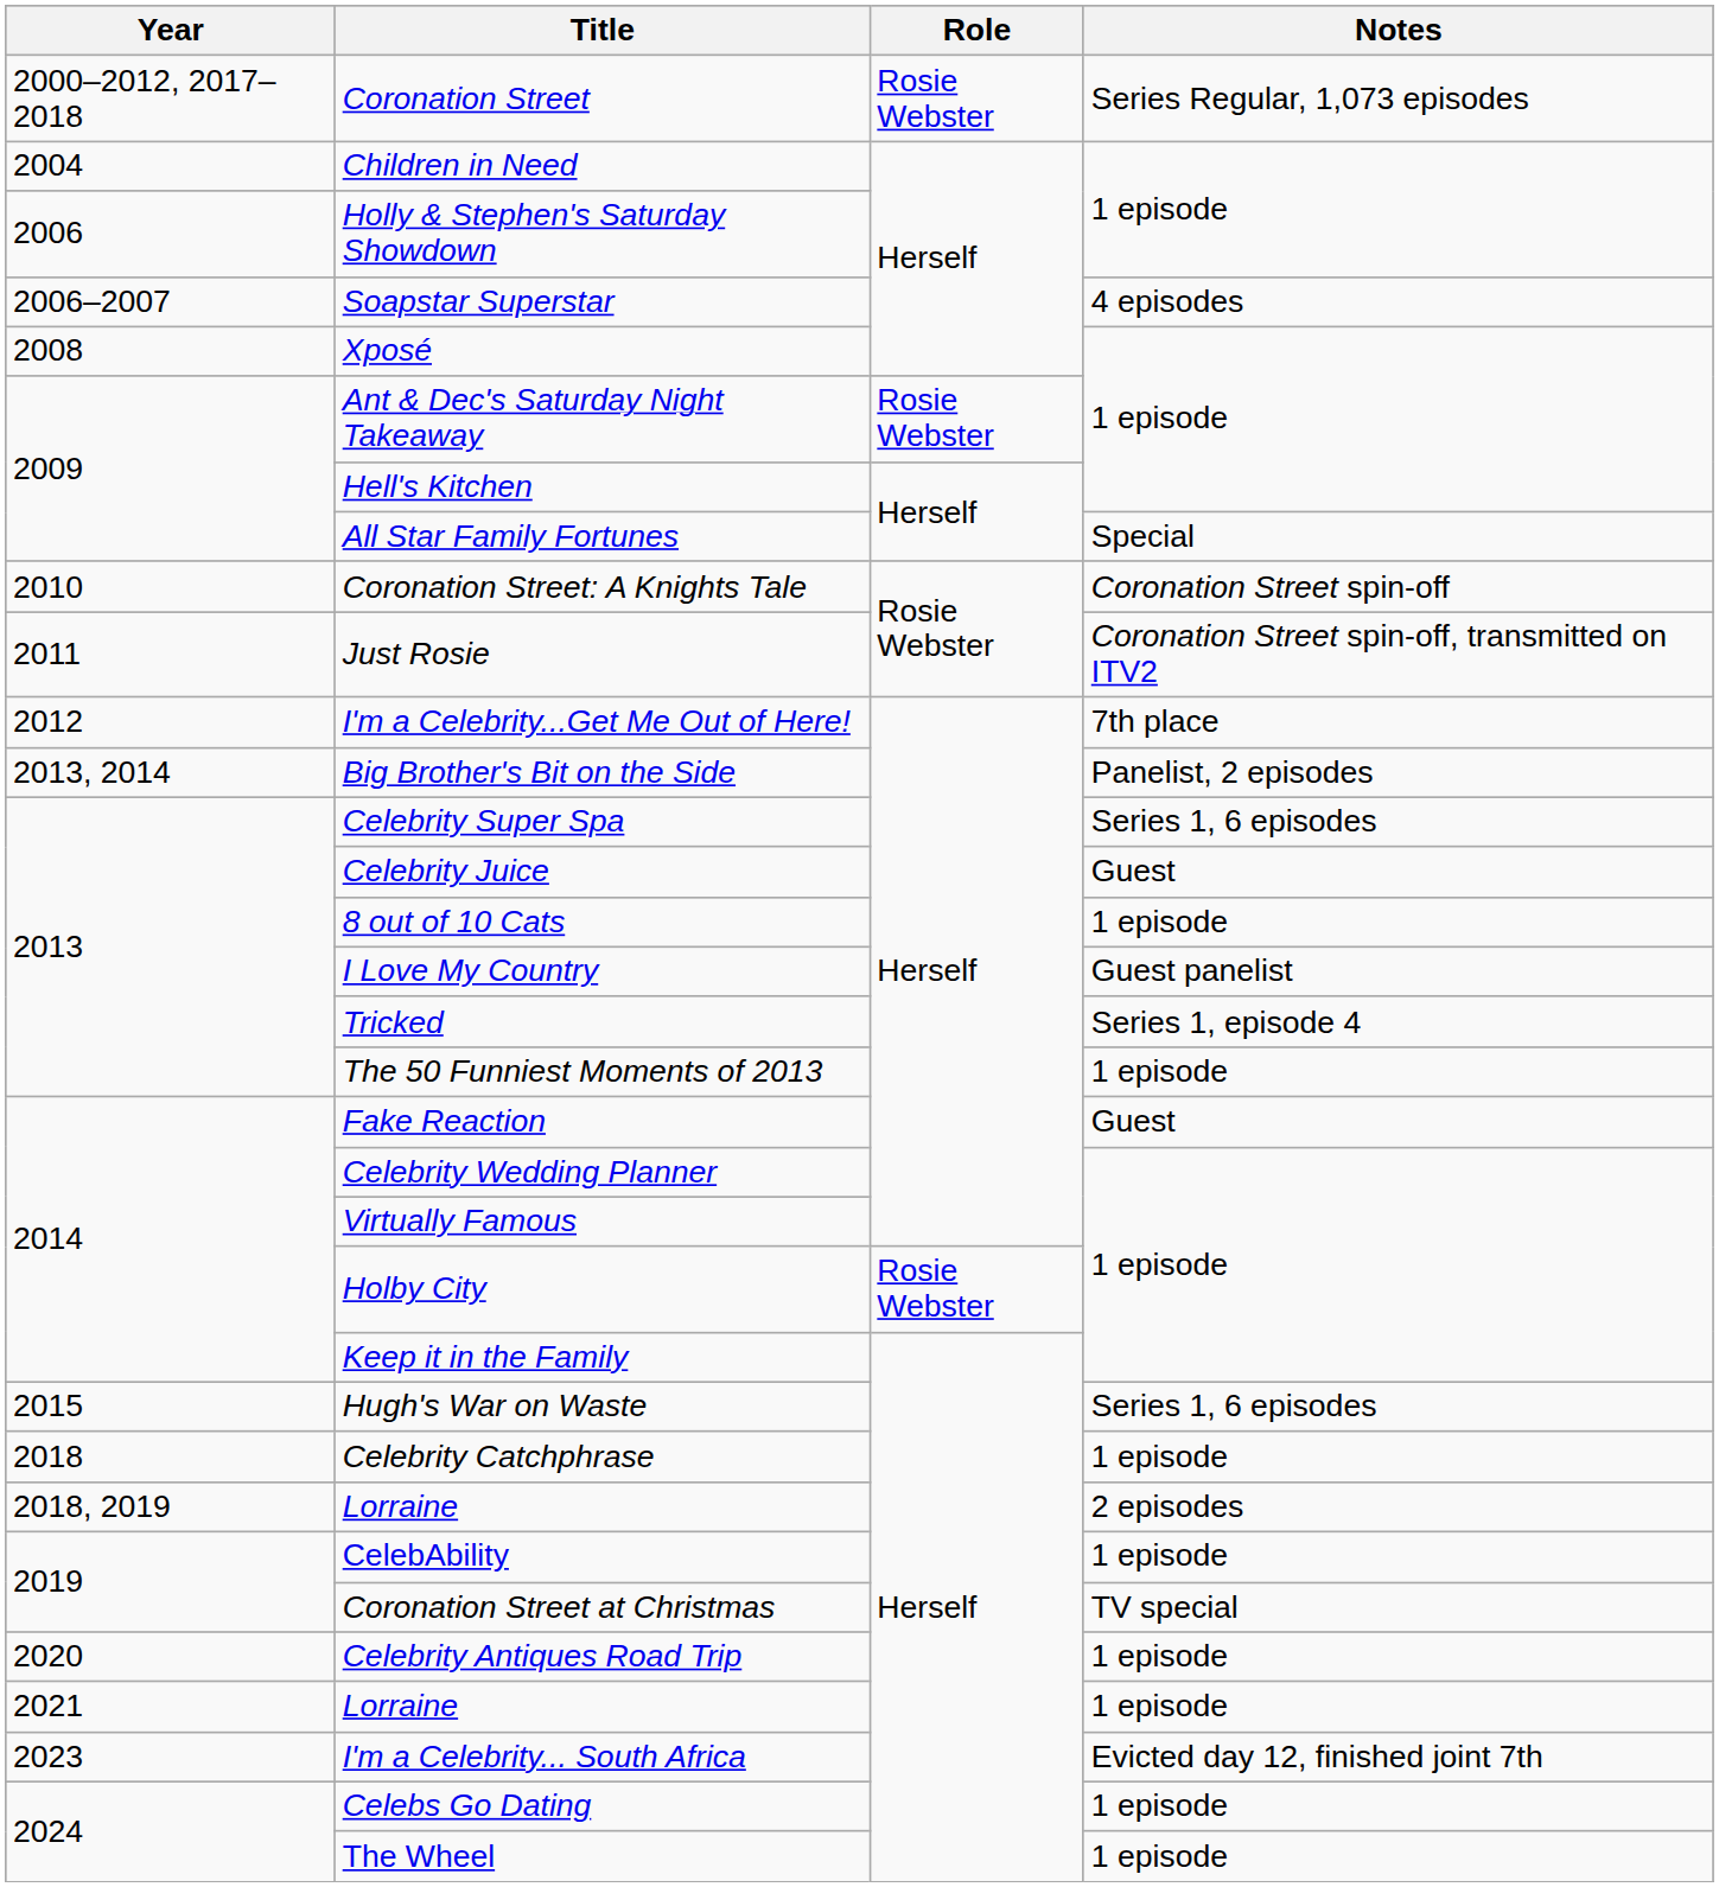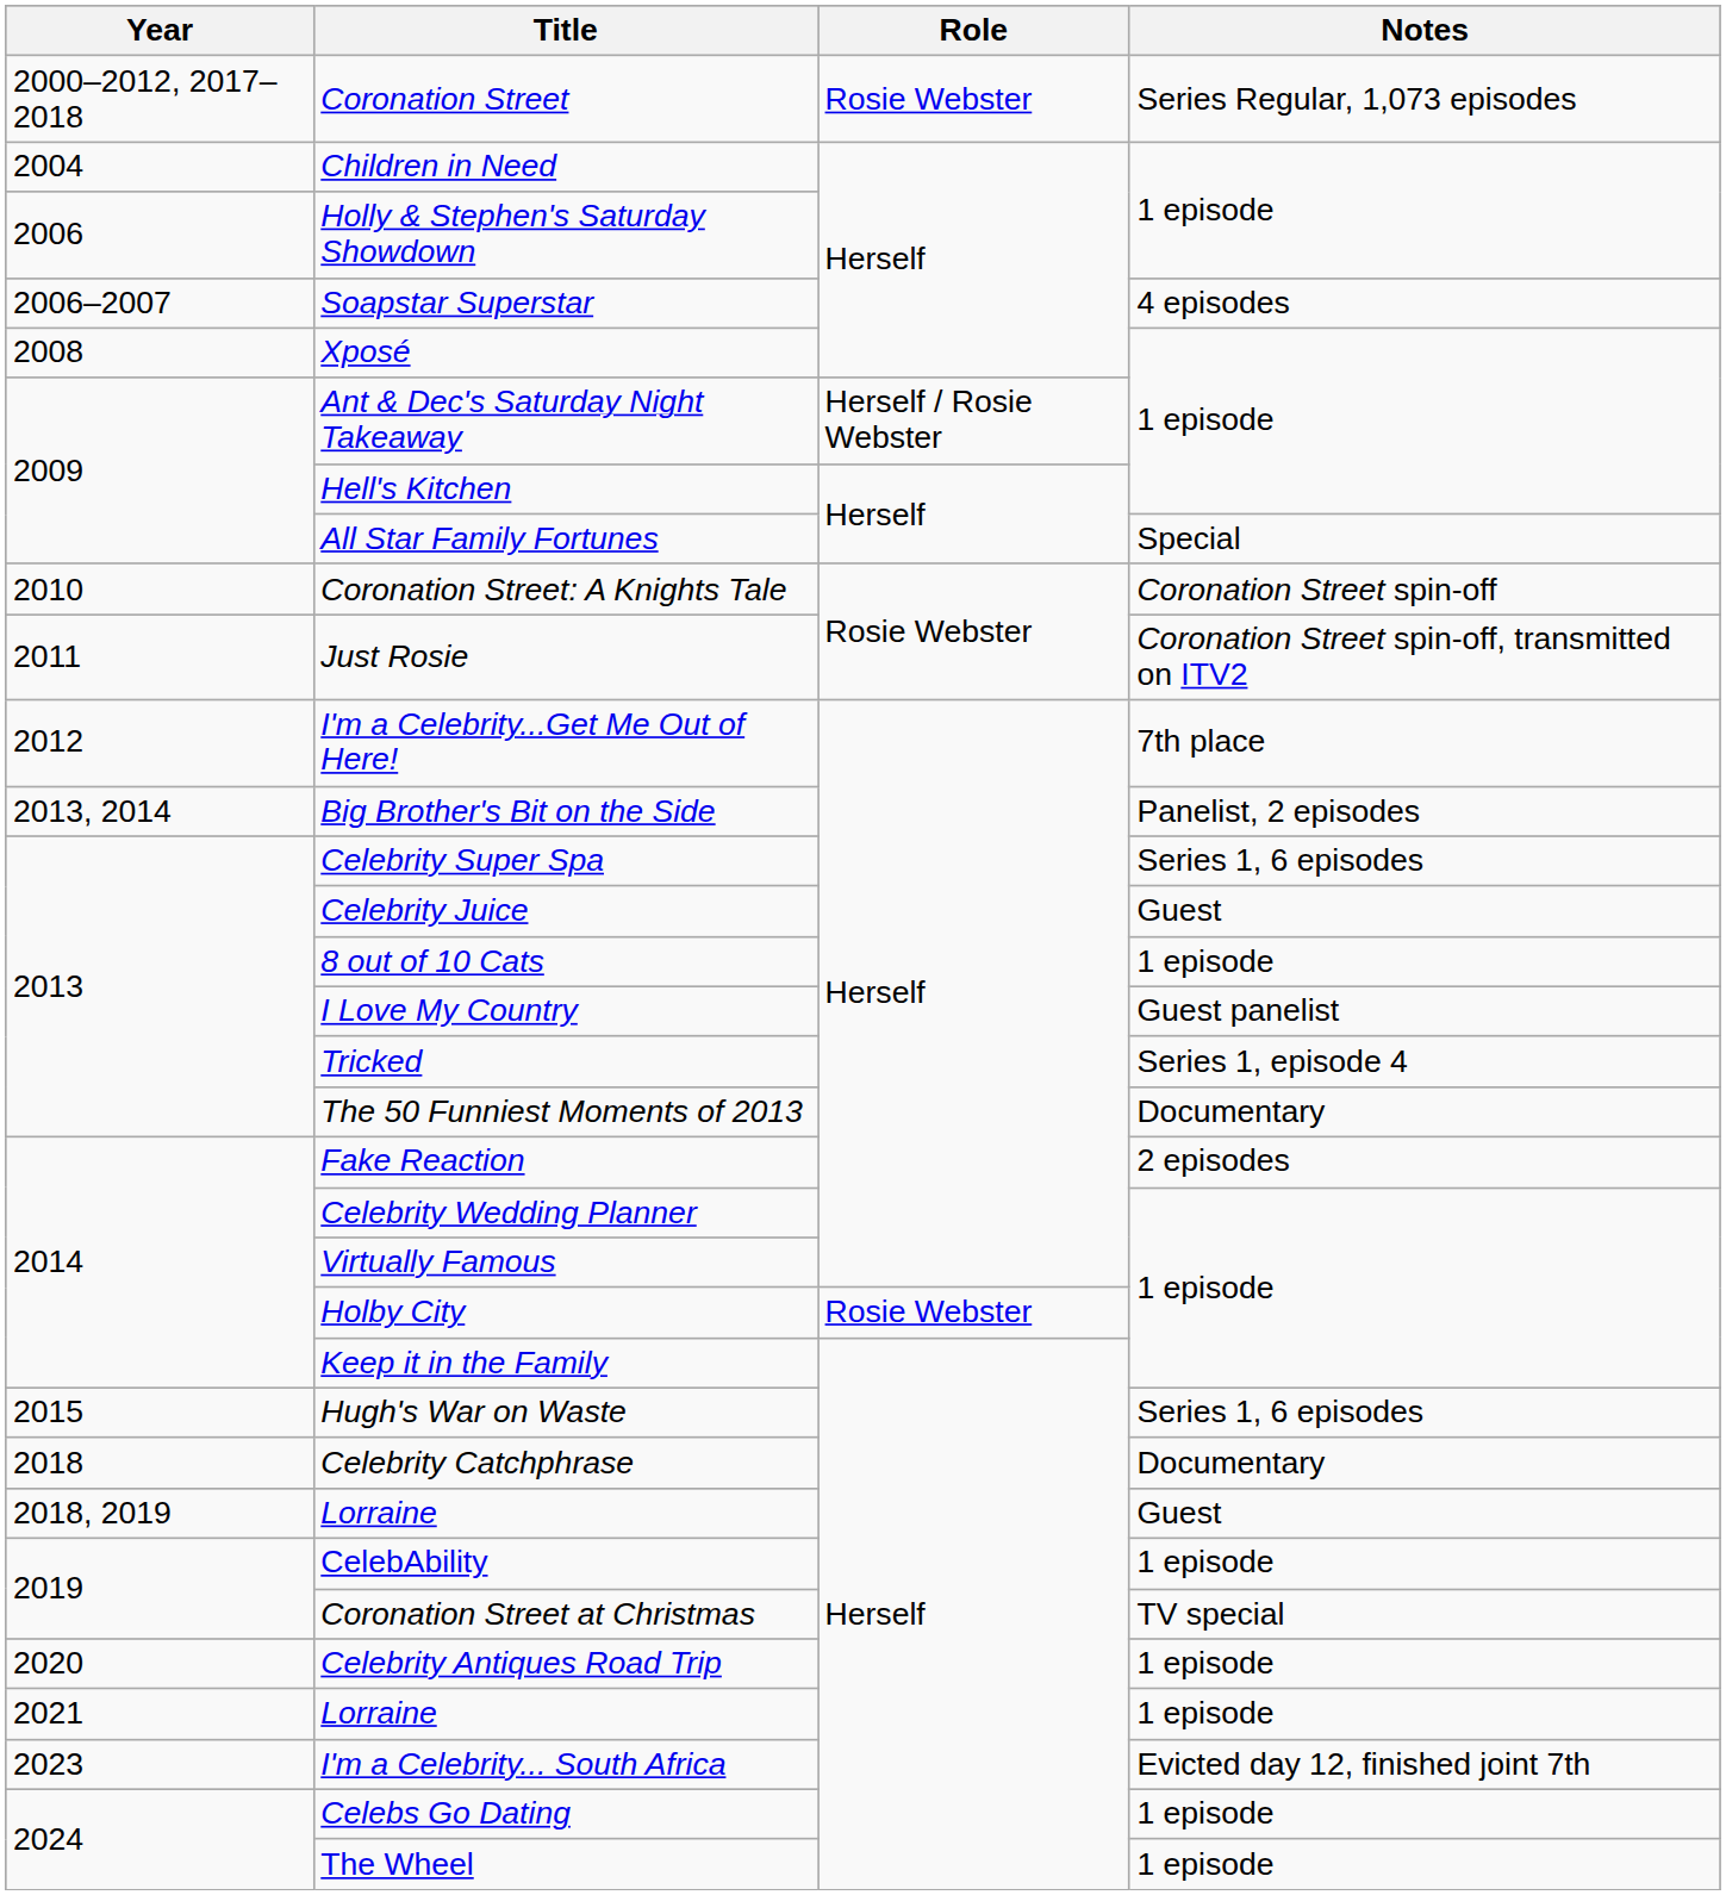Ant & Dec's Saturday Night Takeaway | Role: Rosie Webster -> Herself / Rosie Webster
The 50 Funniest Moments of 2013 | Notes: 1 episode -> Documentary
Fake Reaction | Notes: Guest -> 2 episodes
Celebrity Catchphrase | Notes: 1 episode -> Documentary
2018, 2019 / Lorraine | Notes: 2 episodes -> Guest
